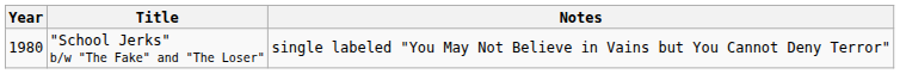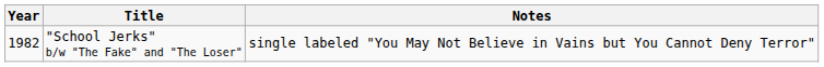"School Jerks" b/w "The Fake" and "The Loser" | Year: 1980 -> 1982
